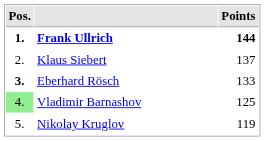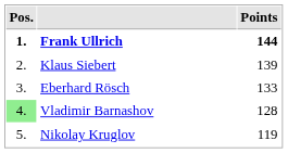Klaus Siebert | Points: 137 -> 139
Eberhard Rösch | Pos.: bold -> normal
Vladimir Barnashov | Points: 125 -> 128
